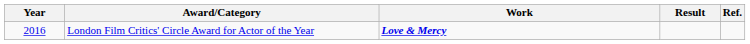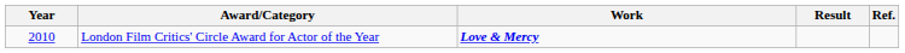London Film Critics' Circle Award for Actor of the Year | Year: 2016 -> 2010
